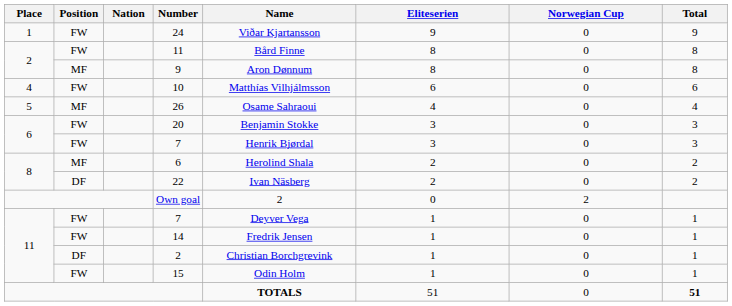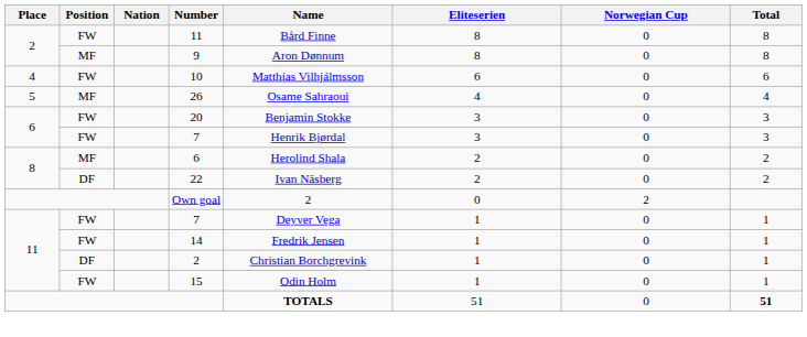- row: 1 | FW | 24 | Viðar Kjartansson | 9 | 0 | 9
